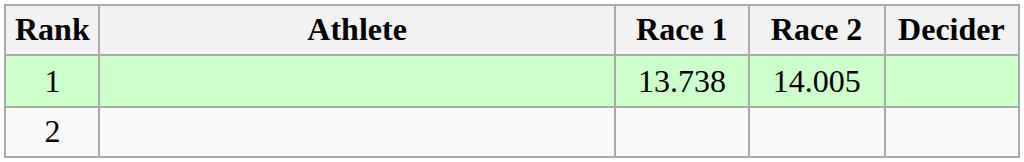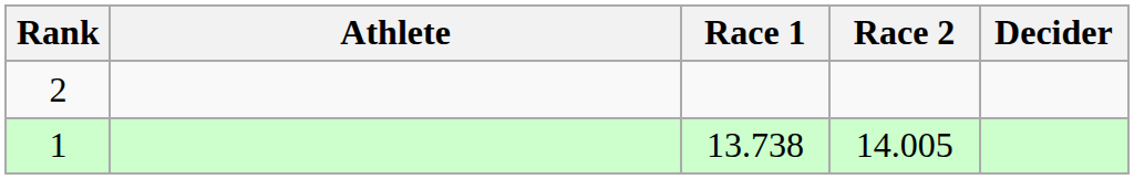rows swapped: 1 <-> 2
